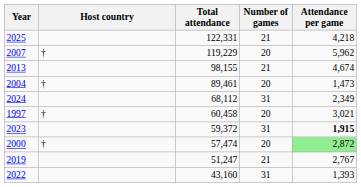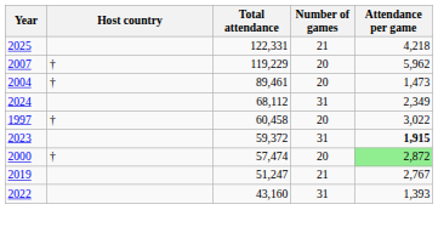- row: 2013 | 98,155 | 21 | 4,674
1997 | Attendance per game: 3,021 -> 3,022
